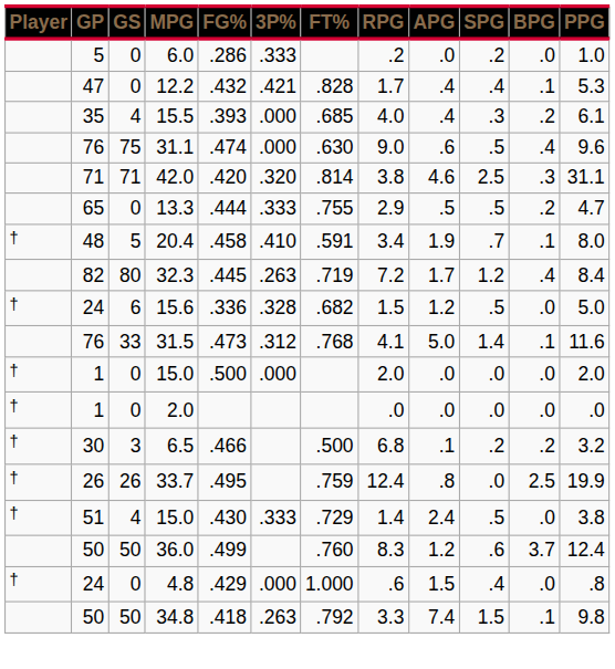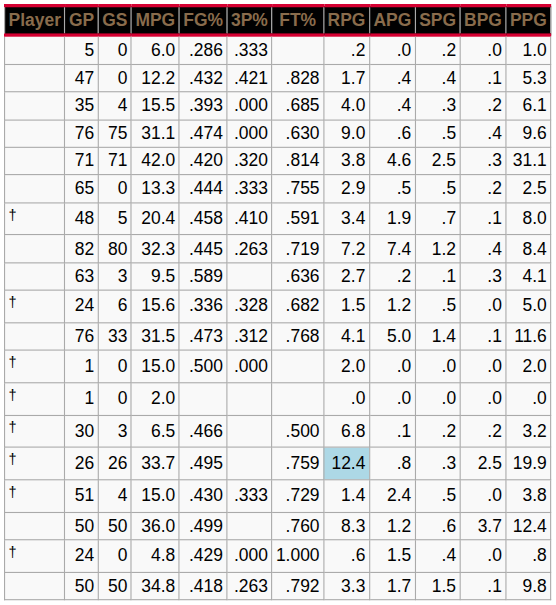13.3 | PPG: 4.7 -> 2.5
32.3 | APG: 1.7 -> 7.4
+ row: 63 | 3 | 9.5 | .589 | .636 | 2.7 | .2 | .1 | .3 | 4.1
33.7 | RPG: no background -> lightblue background
33.7 | SPG: .0 -> .3
34.8 | APG: 7.4 -> 1.7
